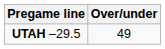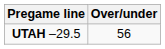UTAH –29.5 | Over/under: 49 -> 56
